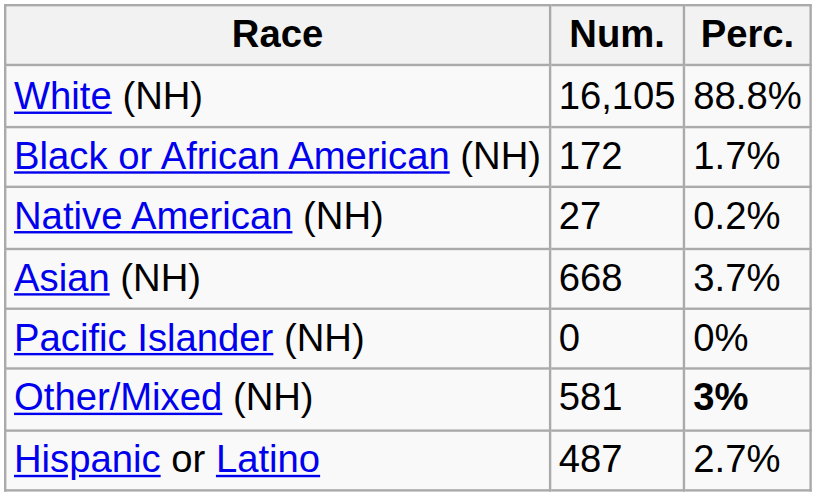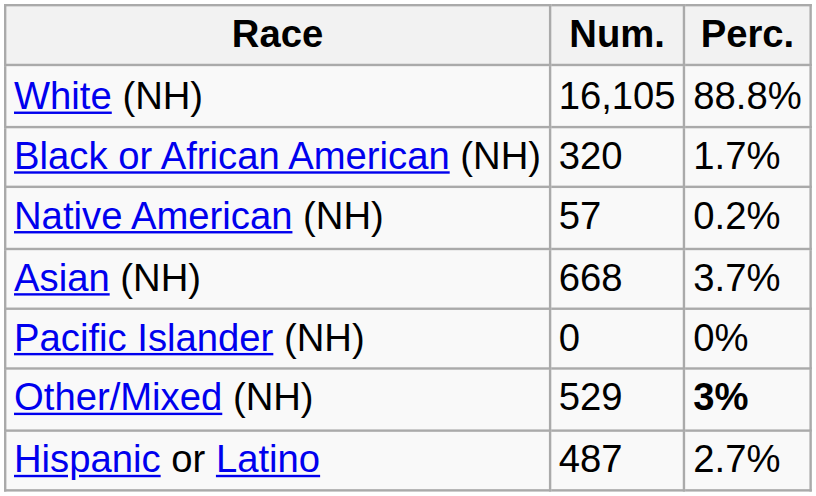Black or African American (NH) | Num.: 172 -> 320
Native American (NH) | Num.: 27 -> 57
Other/Mixed (NH) | Num.: 581 -> 529
